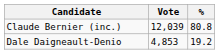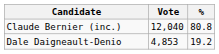Claude Bernier (inc.) | Vote: 12,039 -> 12,040
